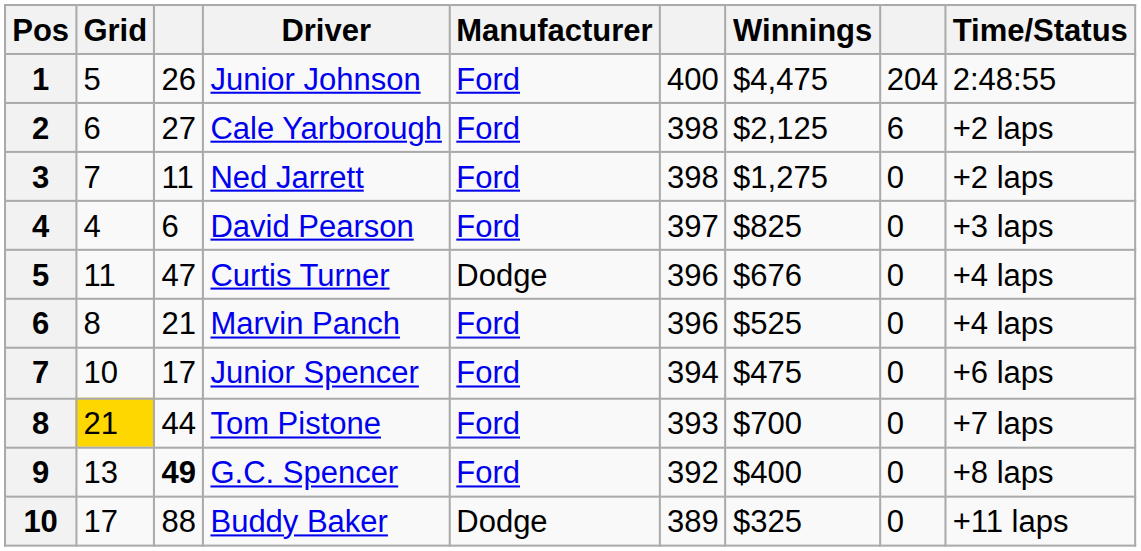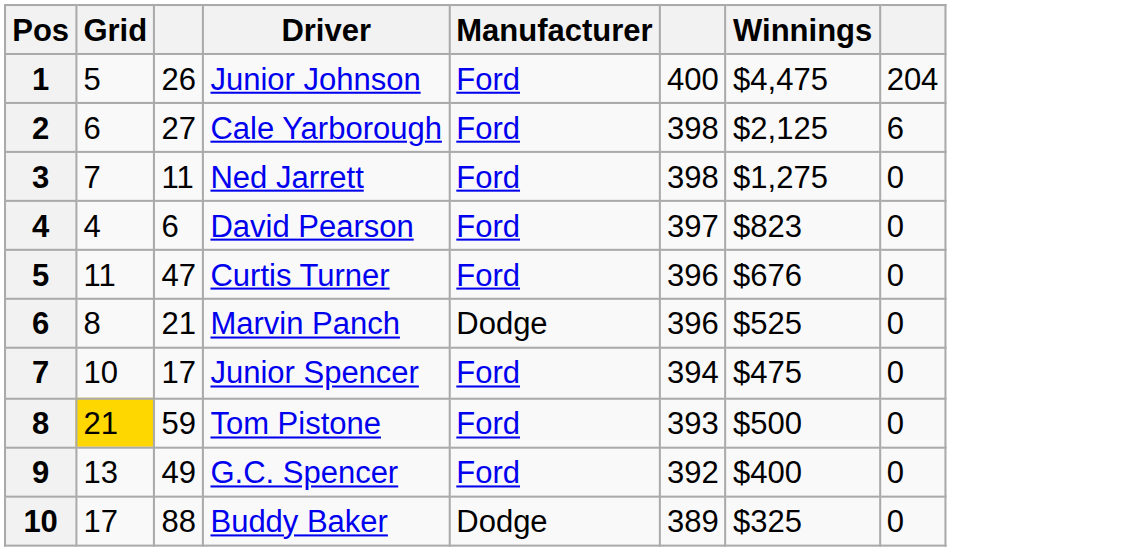- column: Time/Status | 2:48:55 | +2 laps | +2 laps | +3 laps | +4 laps | +4 laps | +6 laps | +7 laps | +8 laps | +11 laps
David Pearson | Winnings: $825 -> $823
Curtis Turner | Manufacturer: Dodge -> Ford
Marvin Panch | Manufacturer: Ford -> Dodge
Tom Pistone | column 3: 44 -> 59
Tom Pistone | Winnings: $700 -> $500
G.C. Spencer | column 3: bold -> normal
